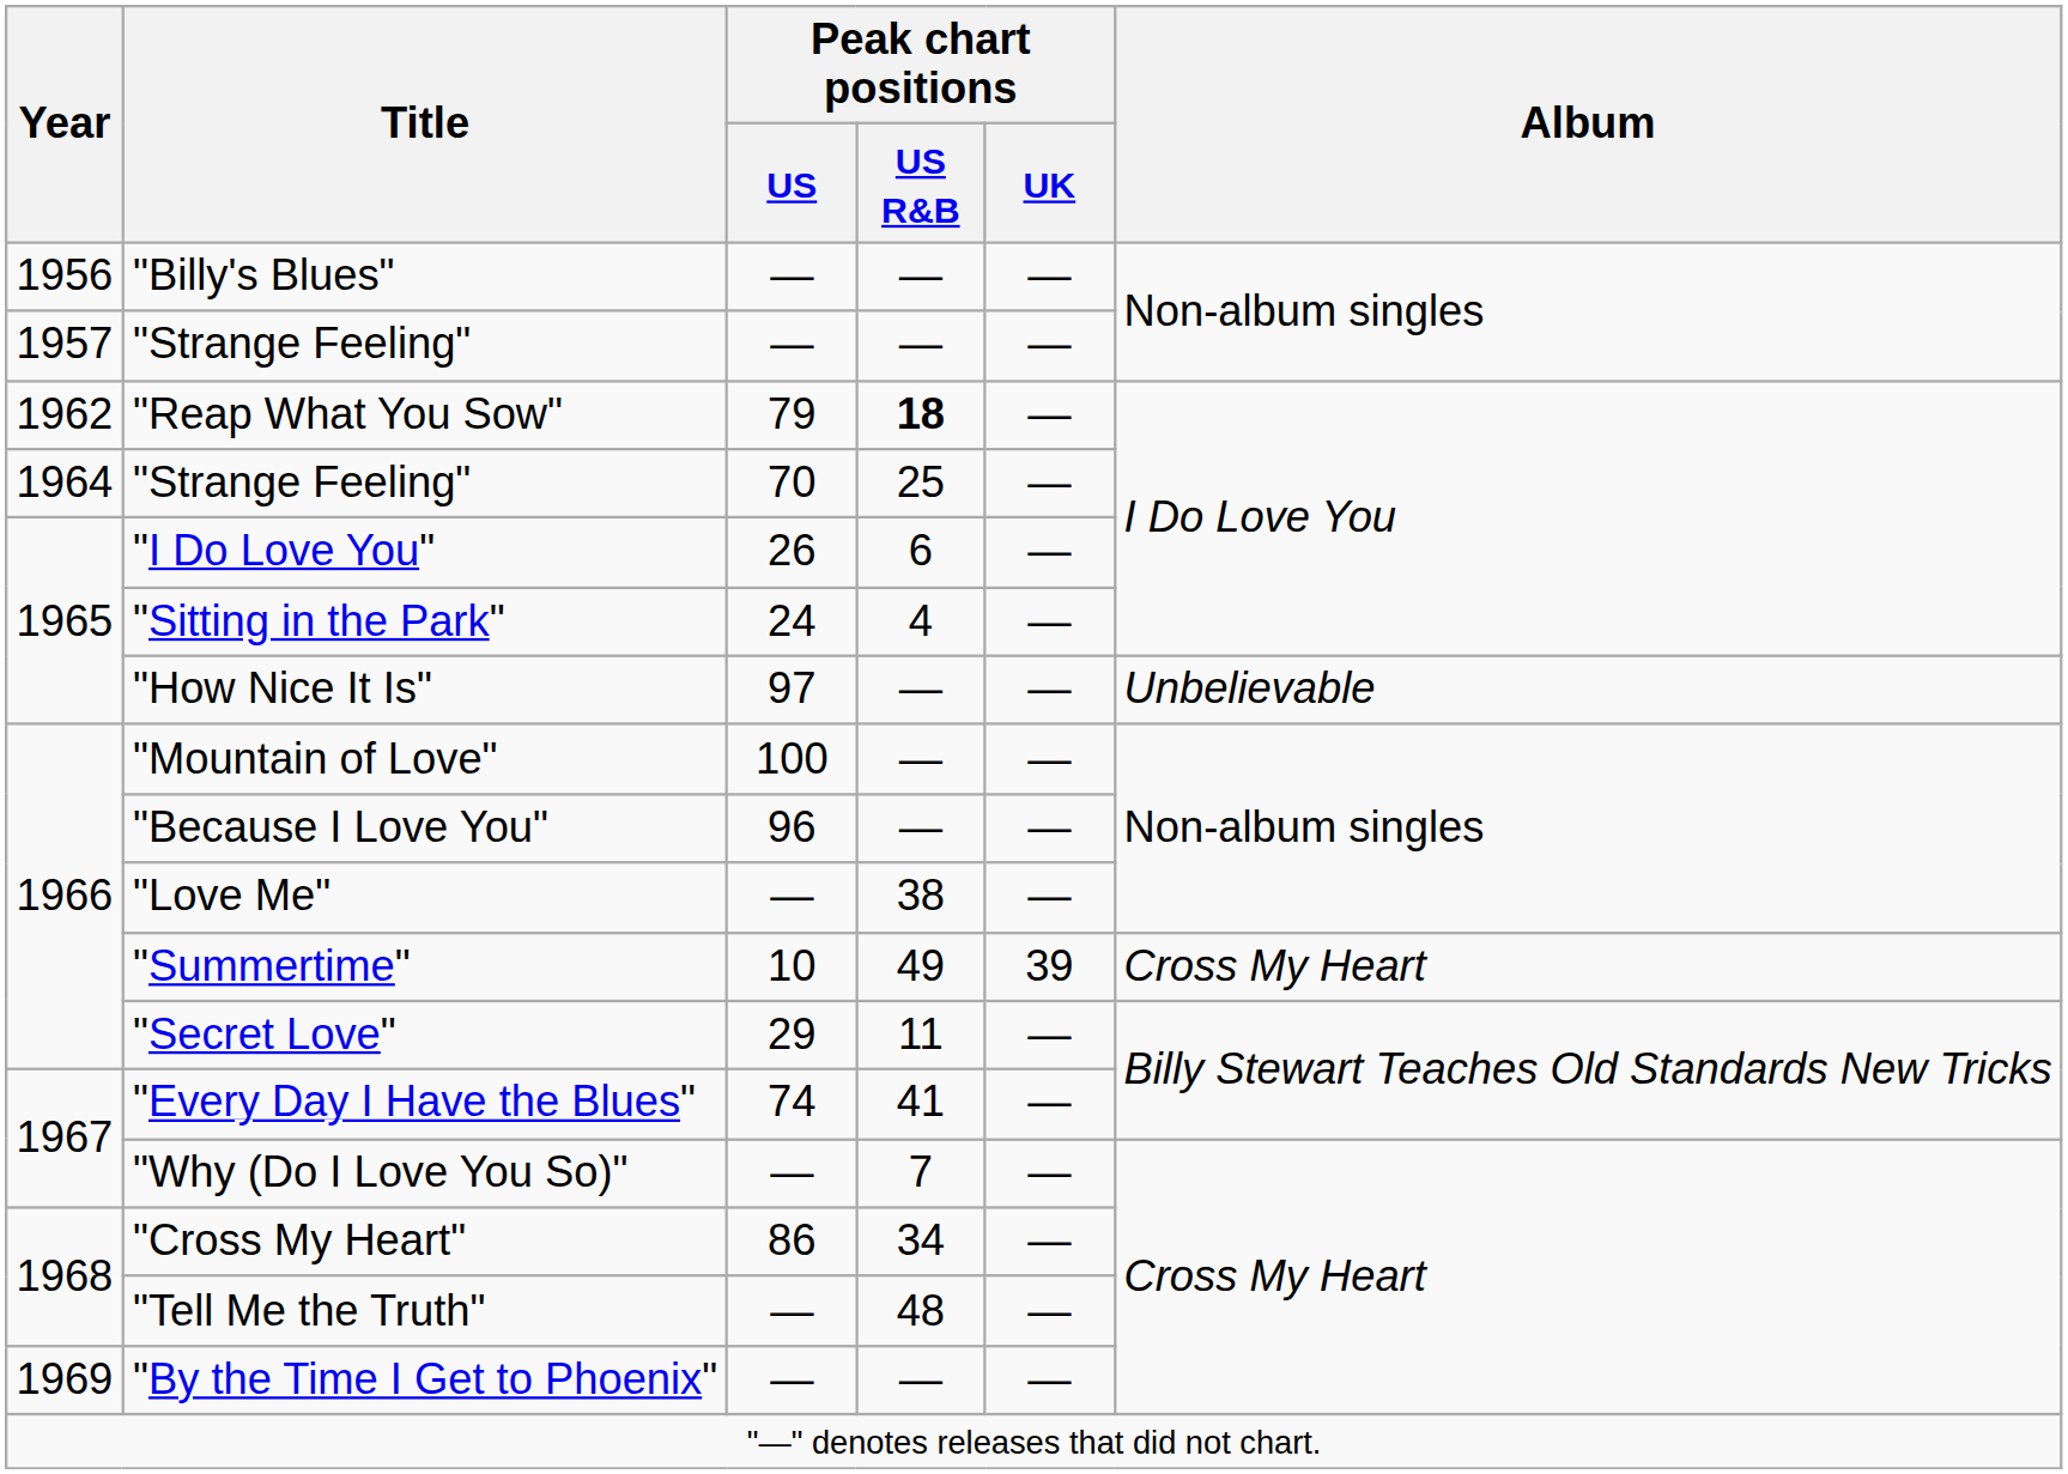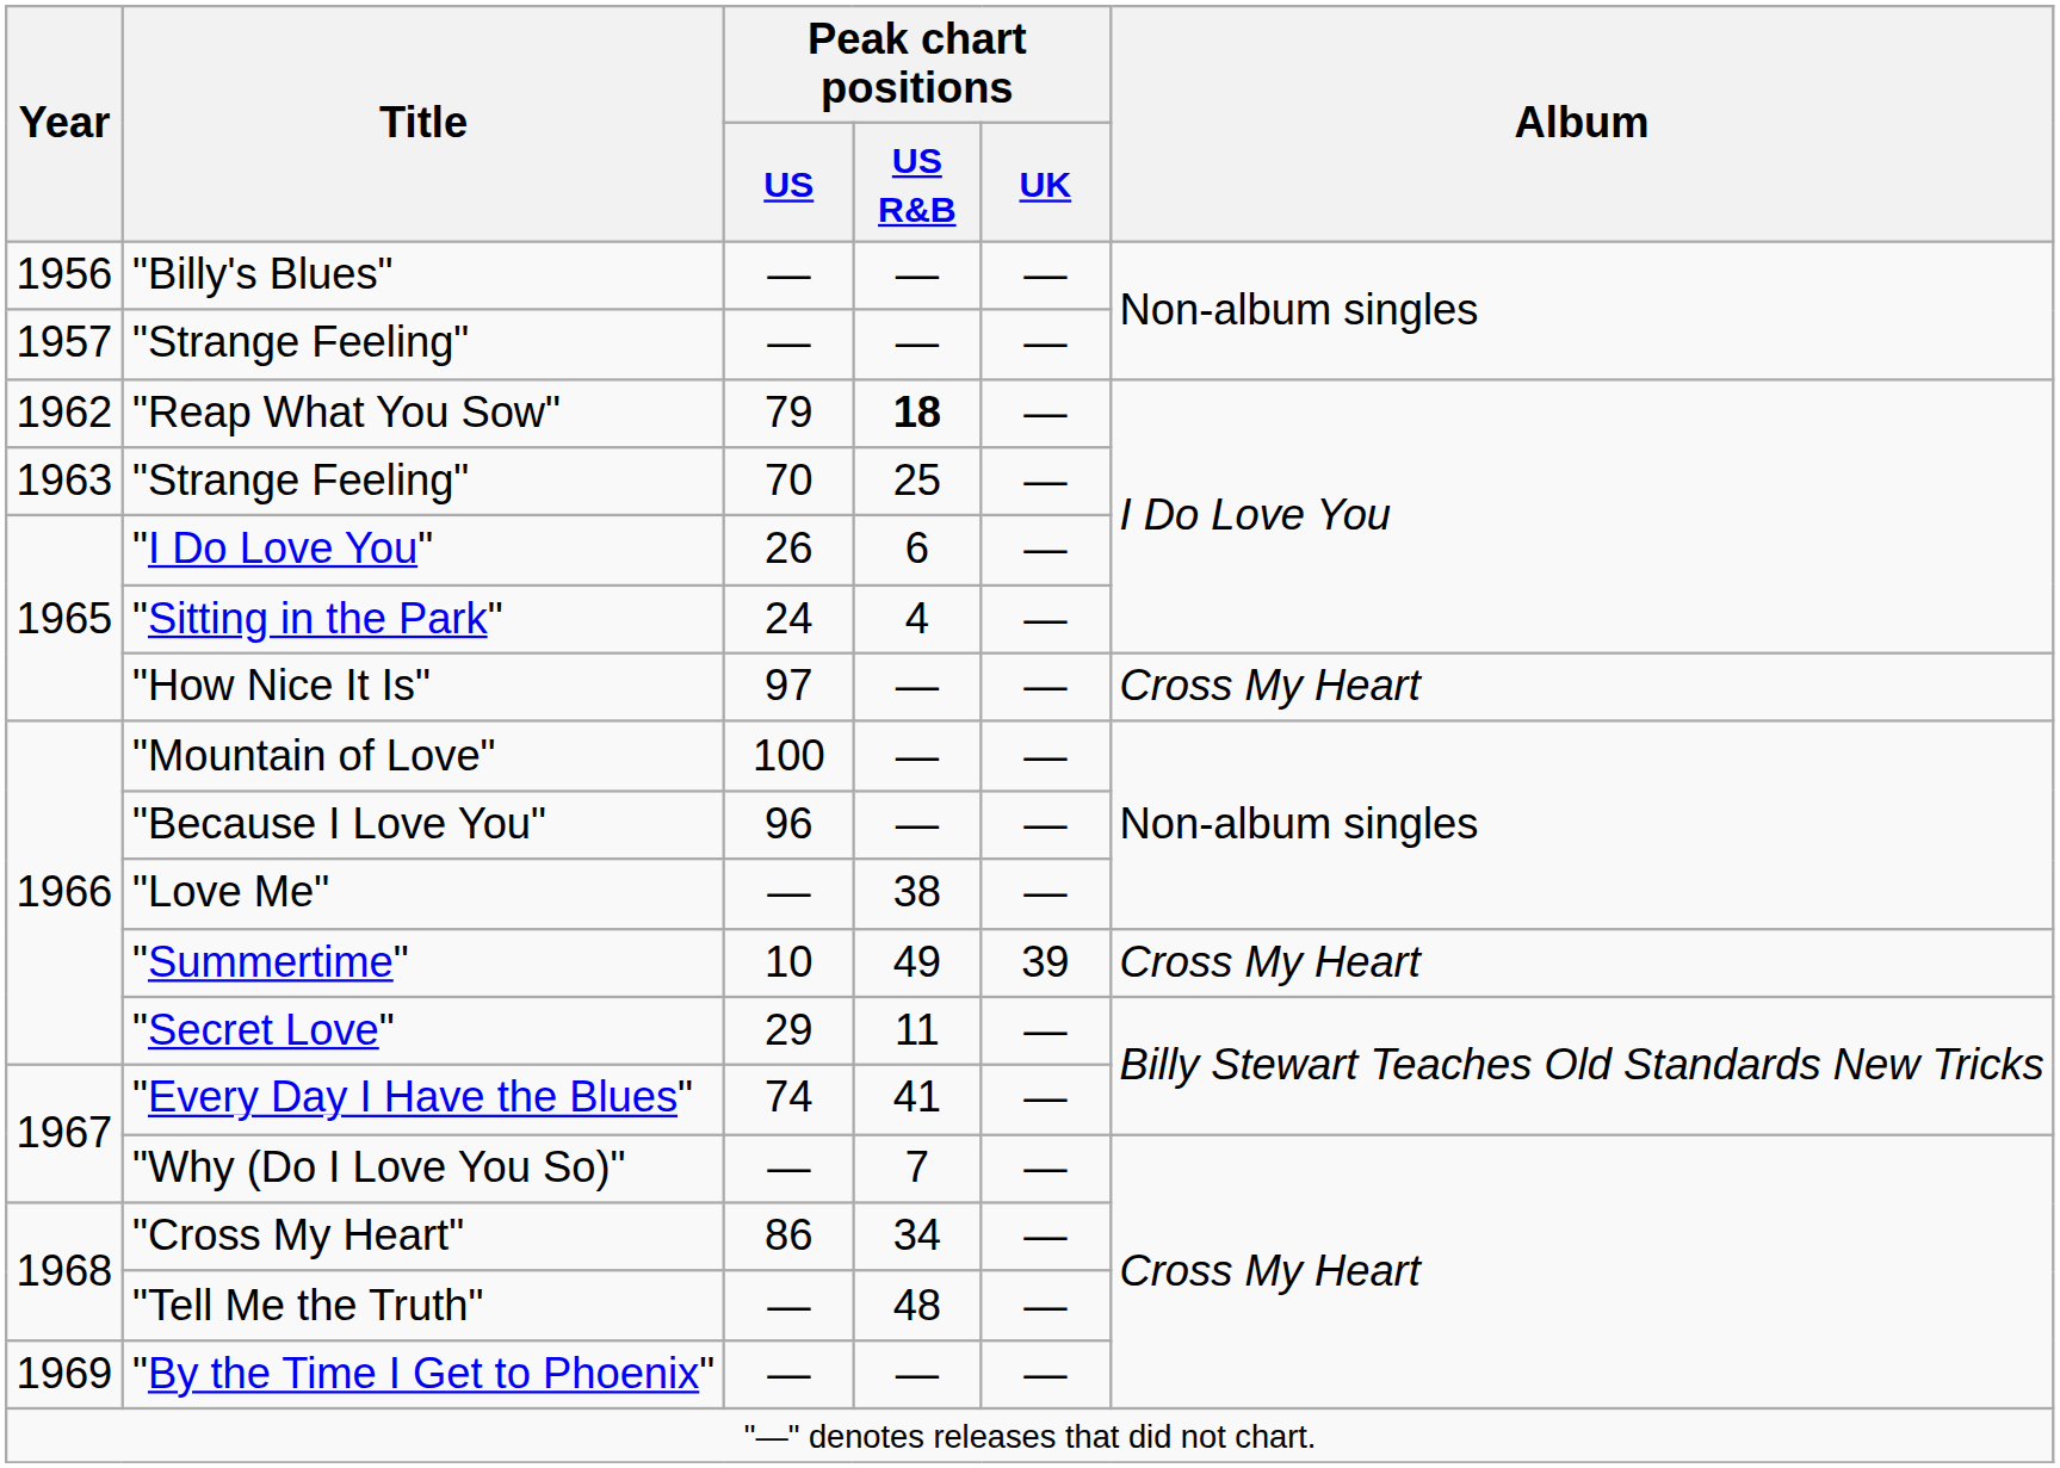"Strange Feeling" / 70 | Year: 1964 -> 1963
"How Nice It Is" | Album: Unbelievable -> Cross My Heart
